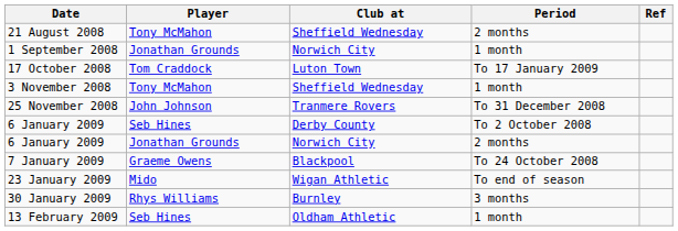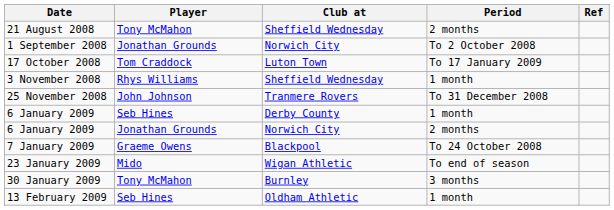1 September 2008 | Period: 1 month -> To 2 October 2008
3 November 2008 | Player: Tony McMahon -> Rhys Williams
6 January 2009 / Derby County | Period: To 2 October 2008 -> 1 month
30 January 2009 | Player: Rhys Williams -> Tony McMahon
